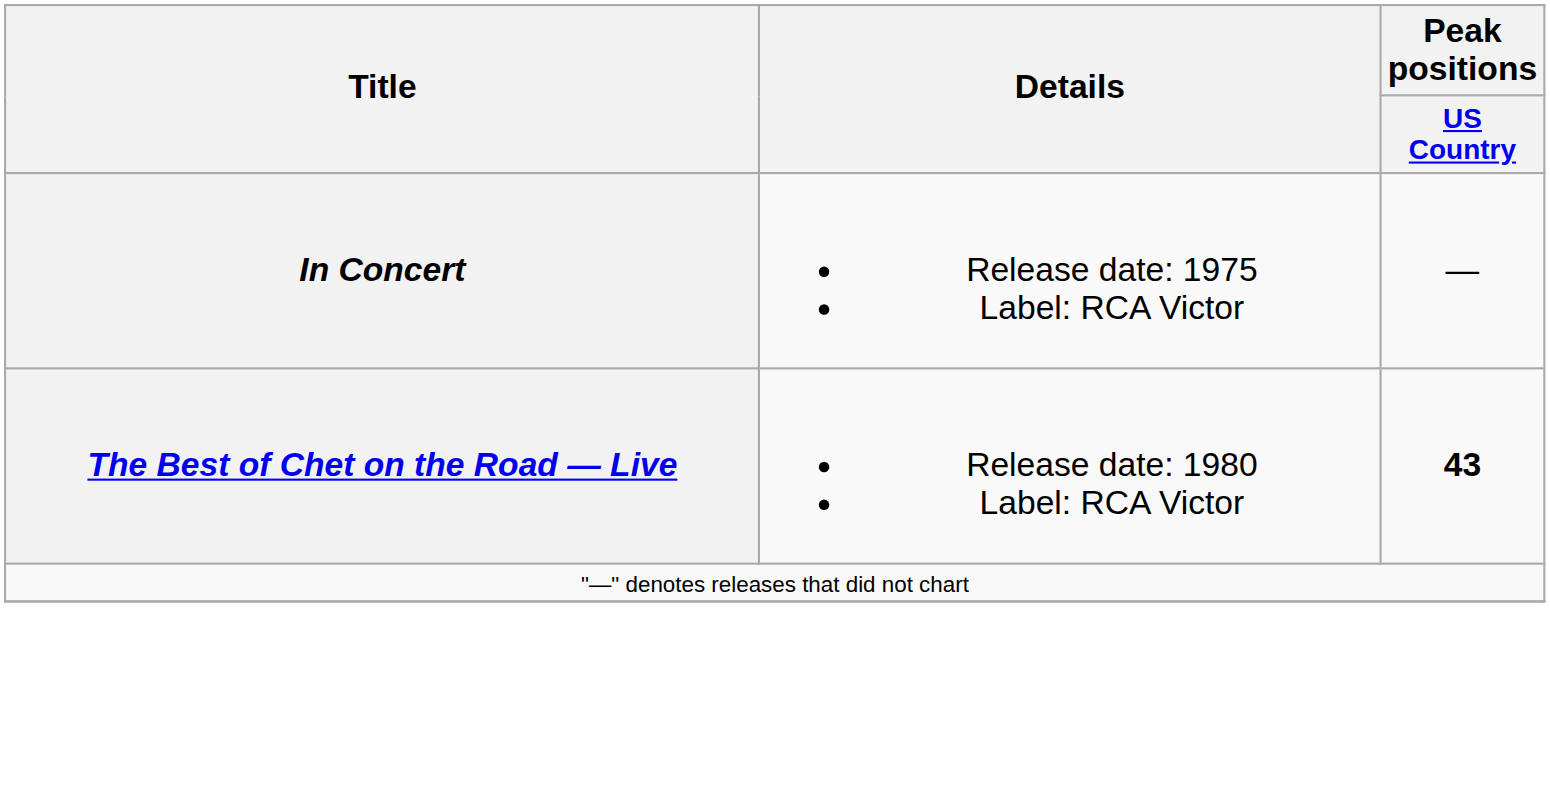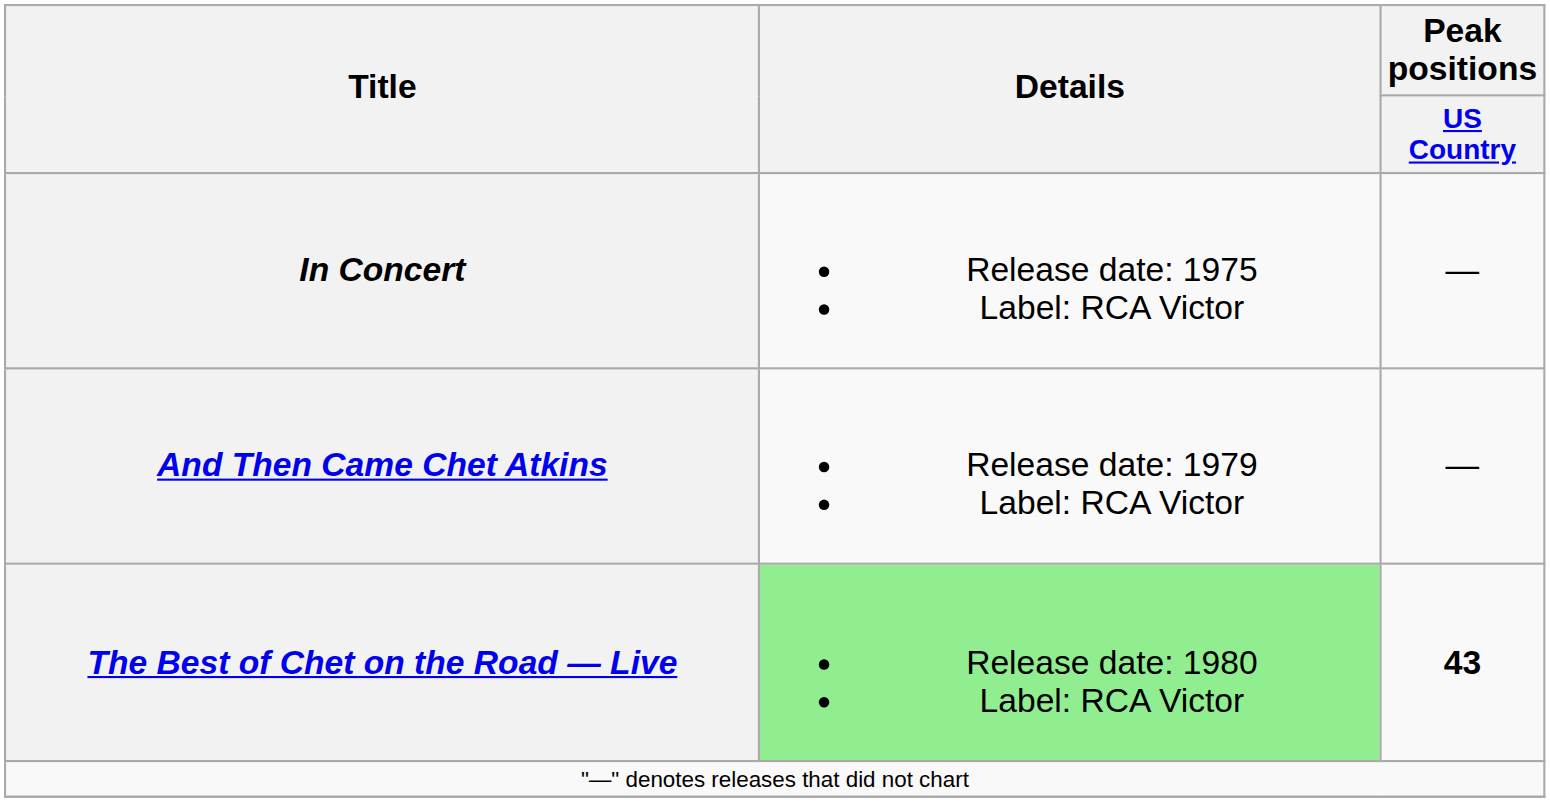+ row: And Then Came Chet Atkins | Release date: 1979 Label: RCA Victor | —
The Best of Chet on the Road — Live | Details: no background -> lightgreen background
